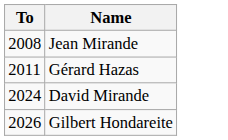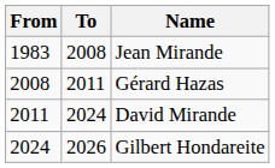+ column: From | 1983 | 2008 | 2011 | 2024
